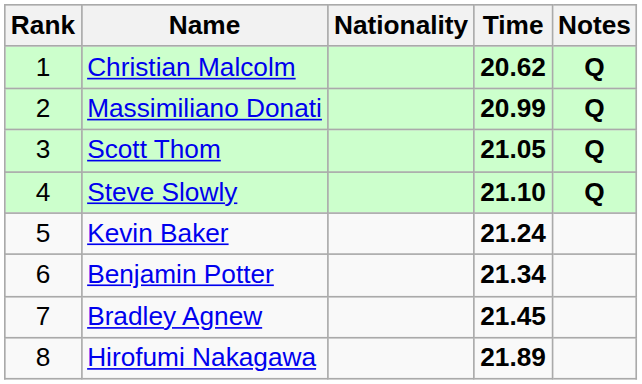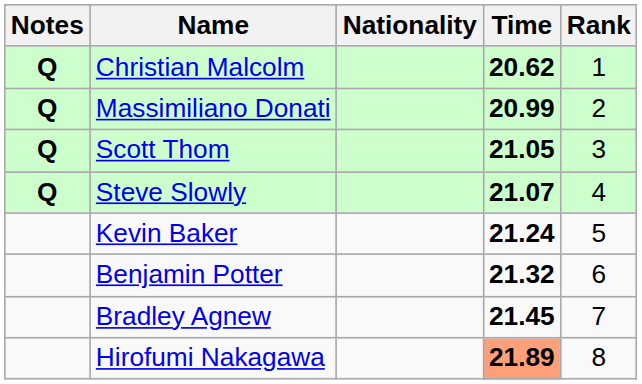columns swapped: Rank <-> Notes
Steve Slowly | Time: 21.10 -> 21.07
Benjamin Potter | Time: 21.34 -> 21.32
Hirofumi Nakagawa | Time: no background -> lightsalmon background
